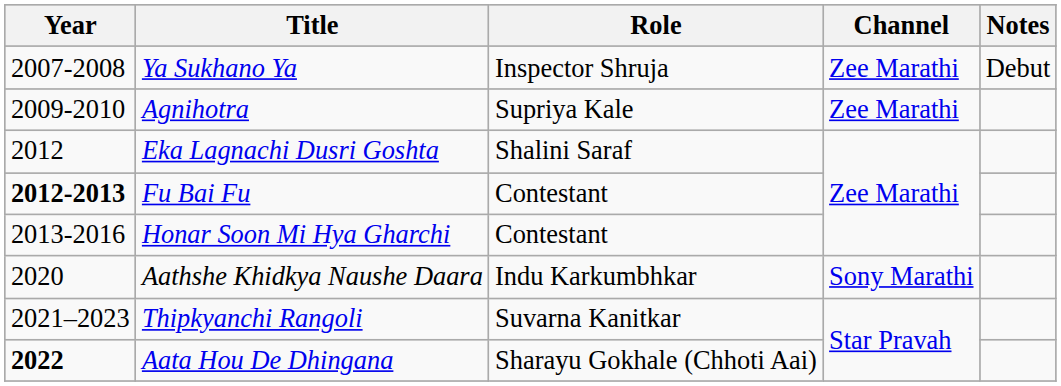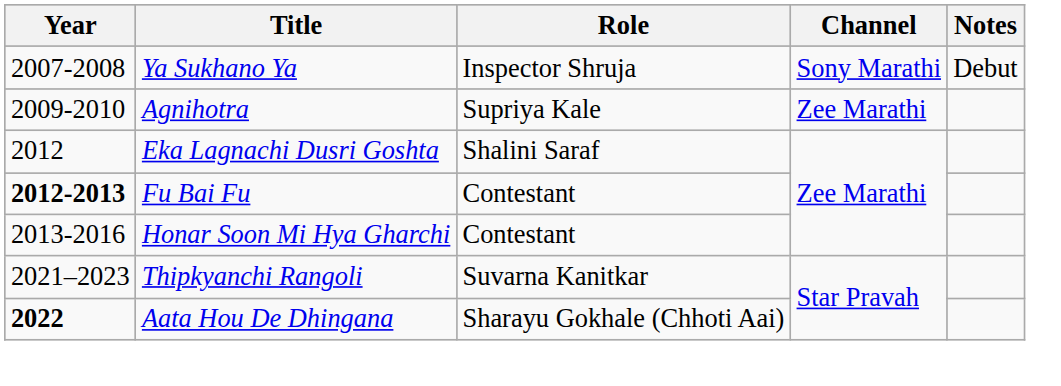Ya Sukhano Ya | Channel: Zee Marathi -> Sony Marathi
- row: 2020 | Aathshe Khidkya Naushe Daara | Indu Karkumbhkar | Sony Marathi
